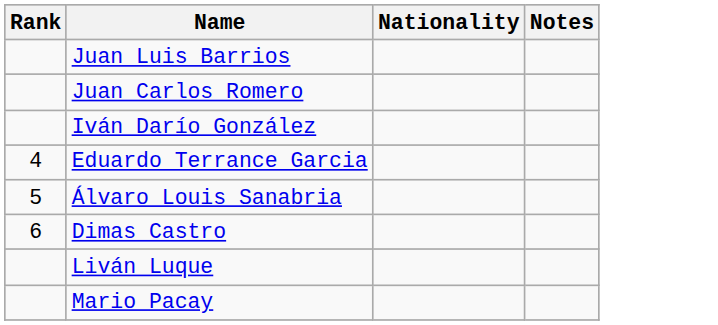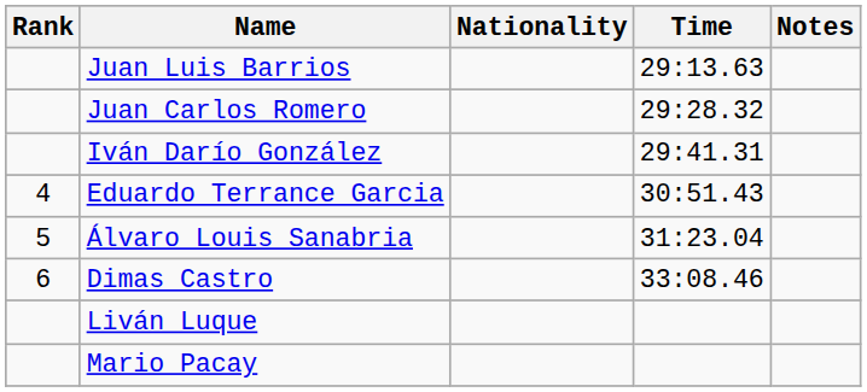+ column: Time | 29:13.63 | 29:28.32 | 29:41.31 | 30:51.43 | 31:23.04 | 33:08.46
